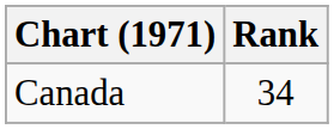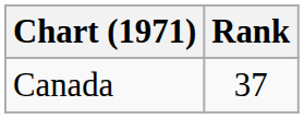Canada | Rank: 34 -> 37
